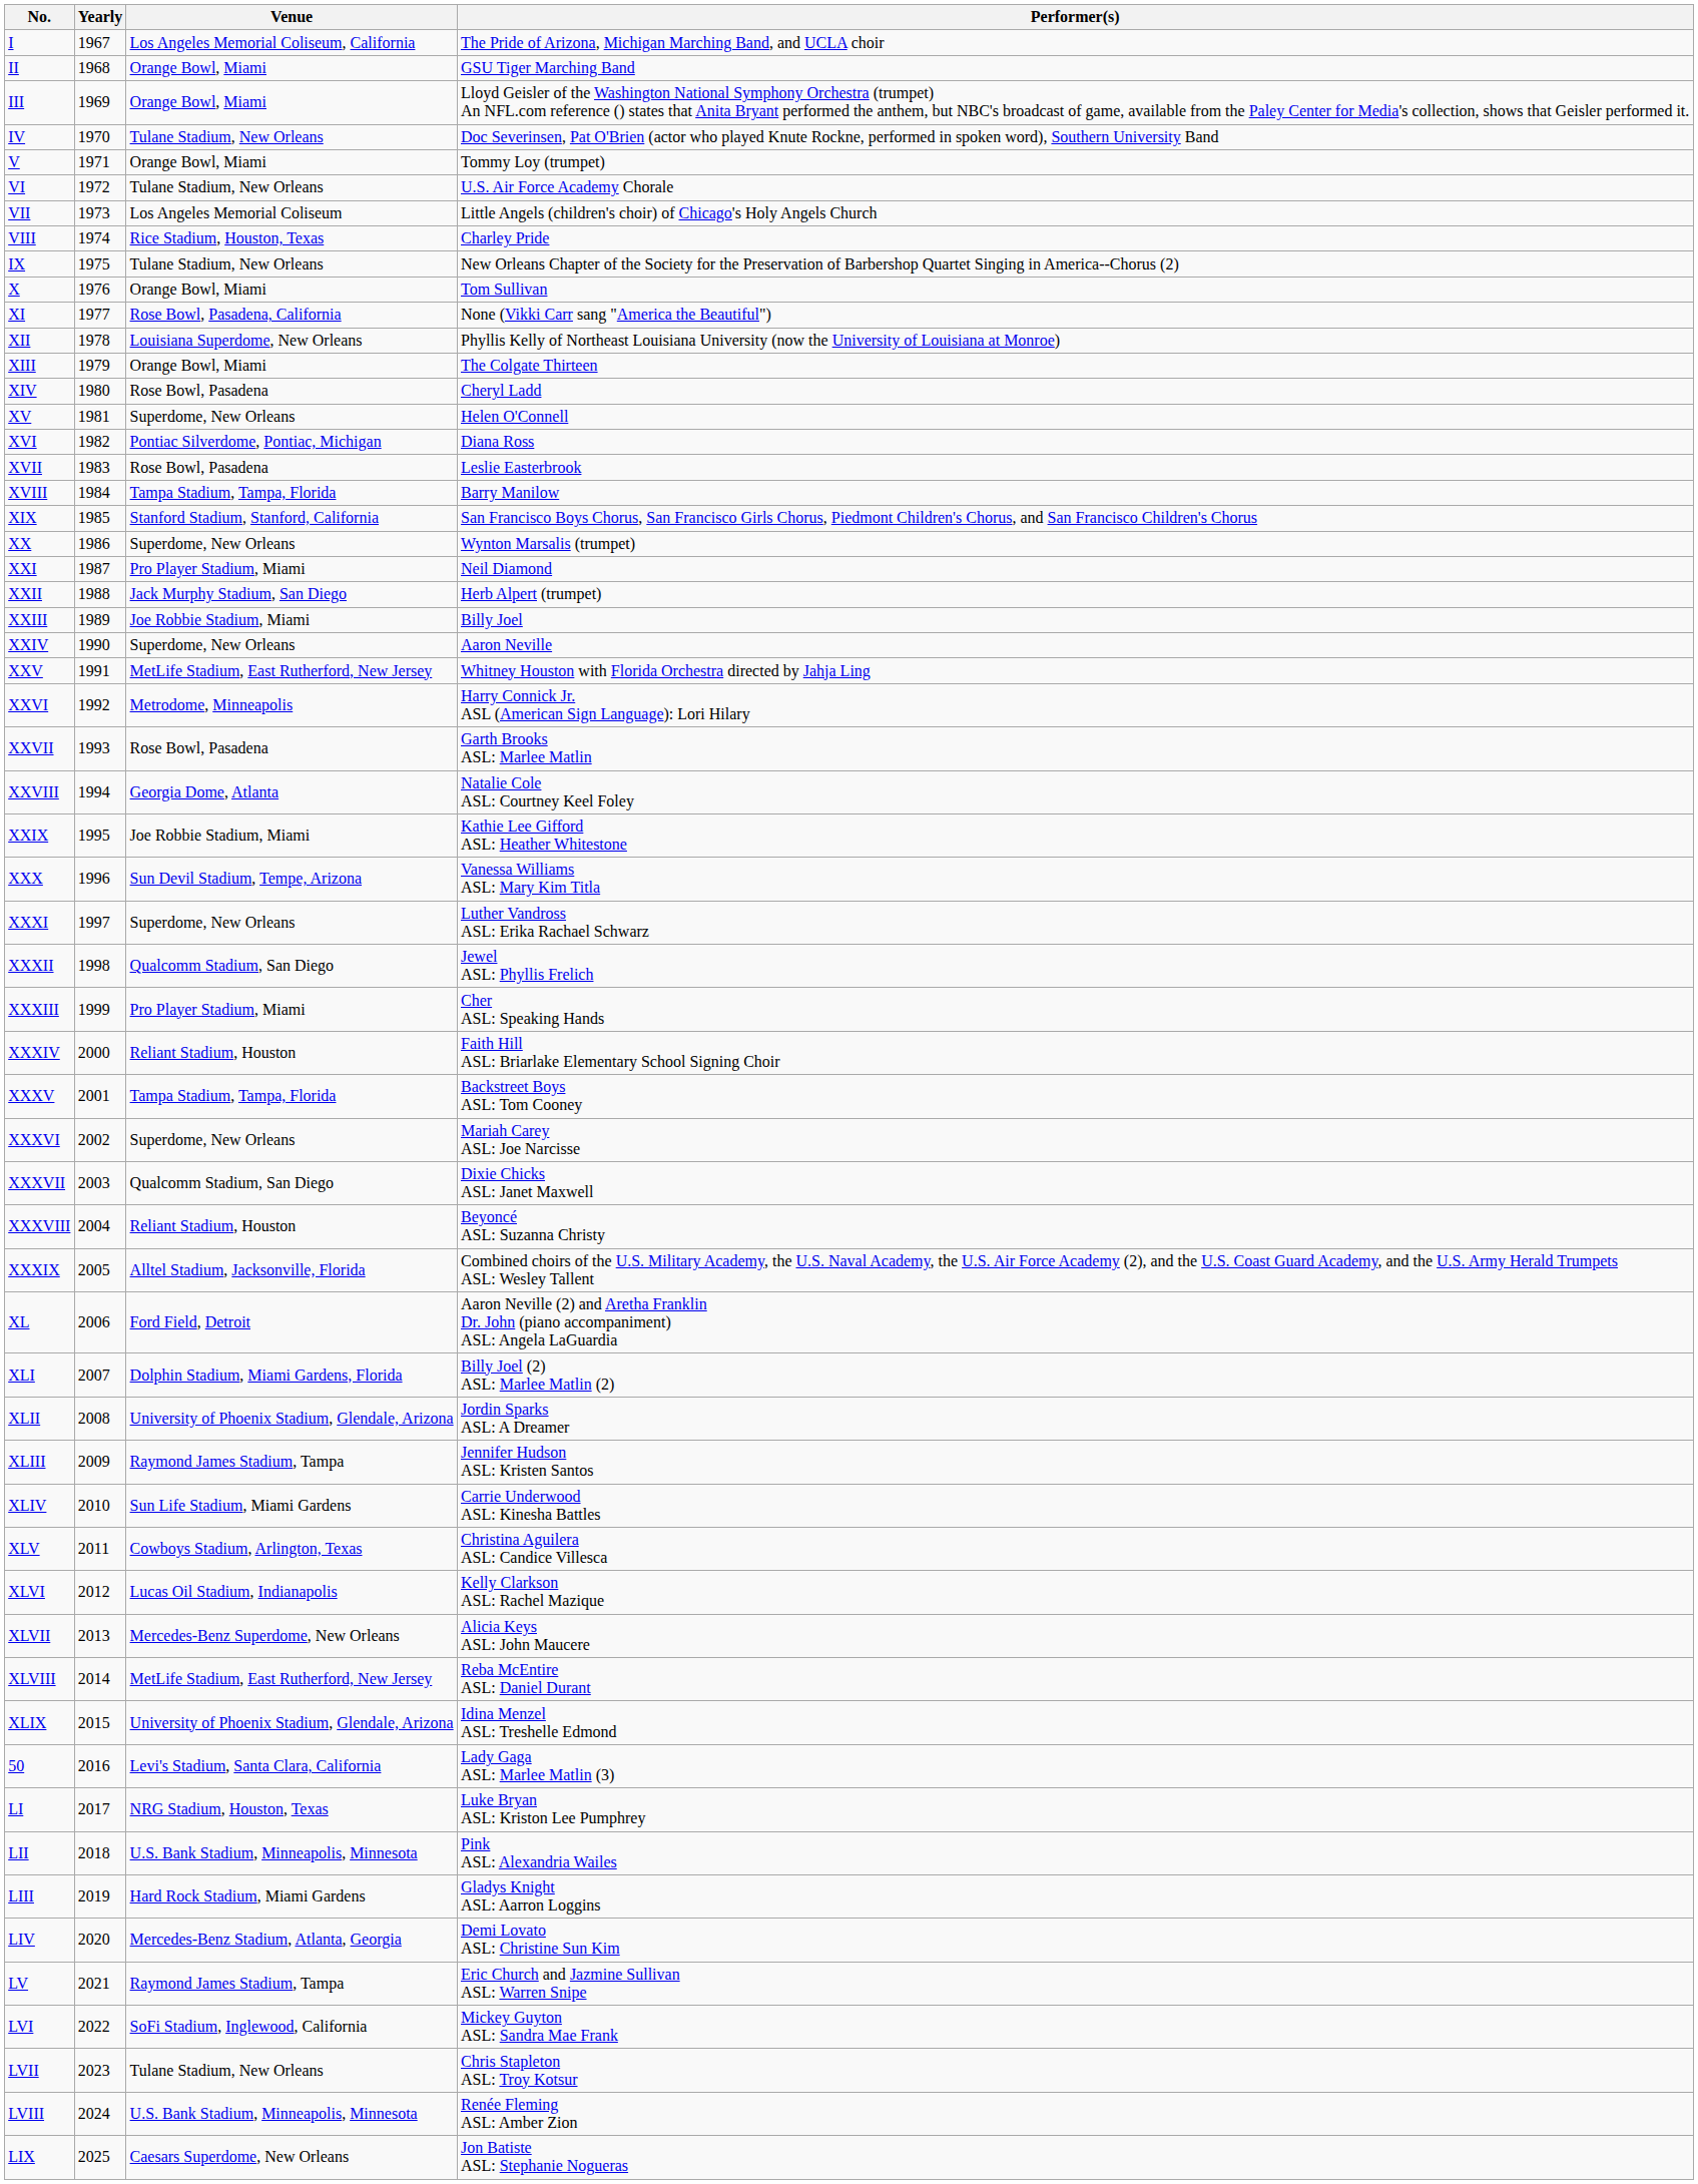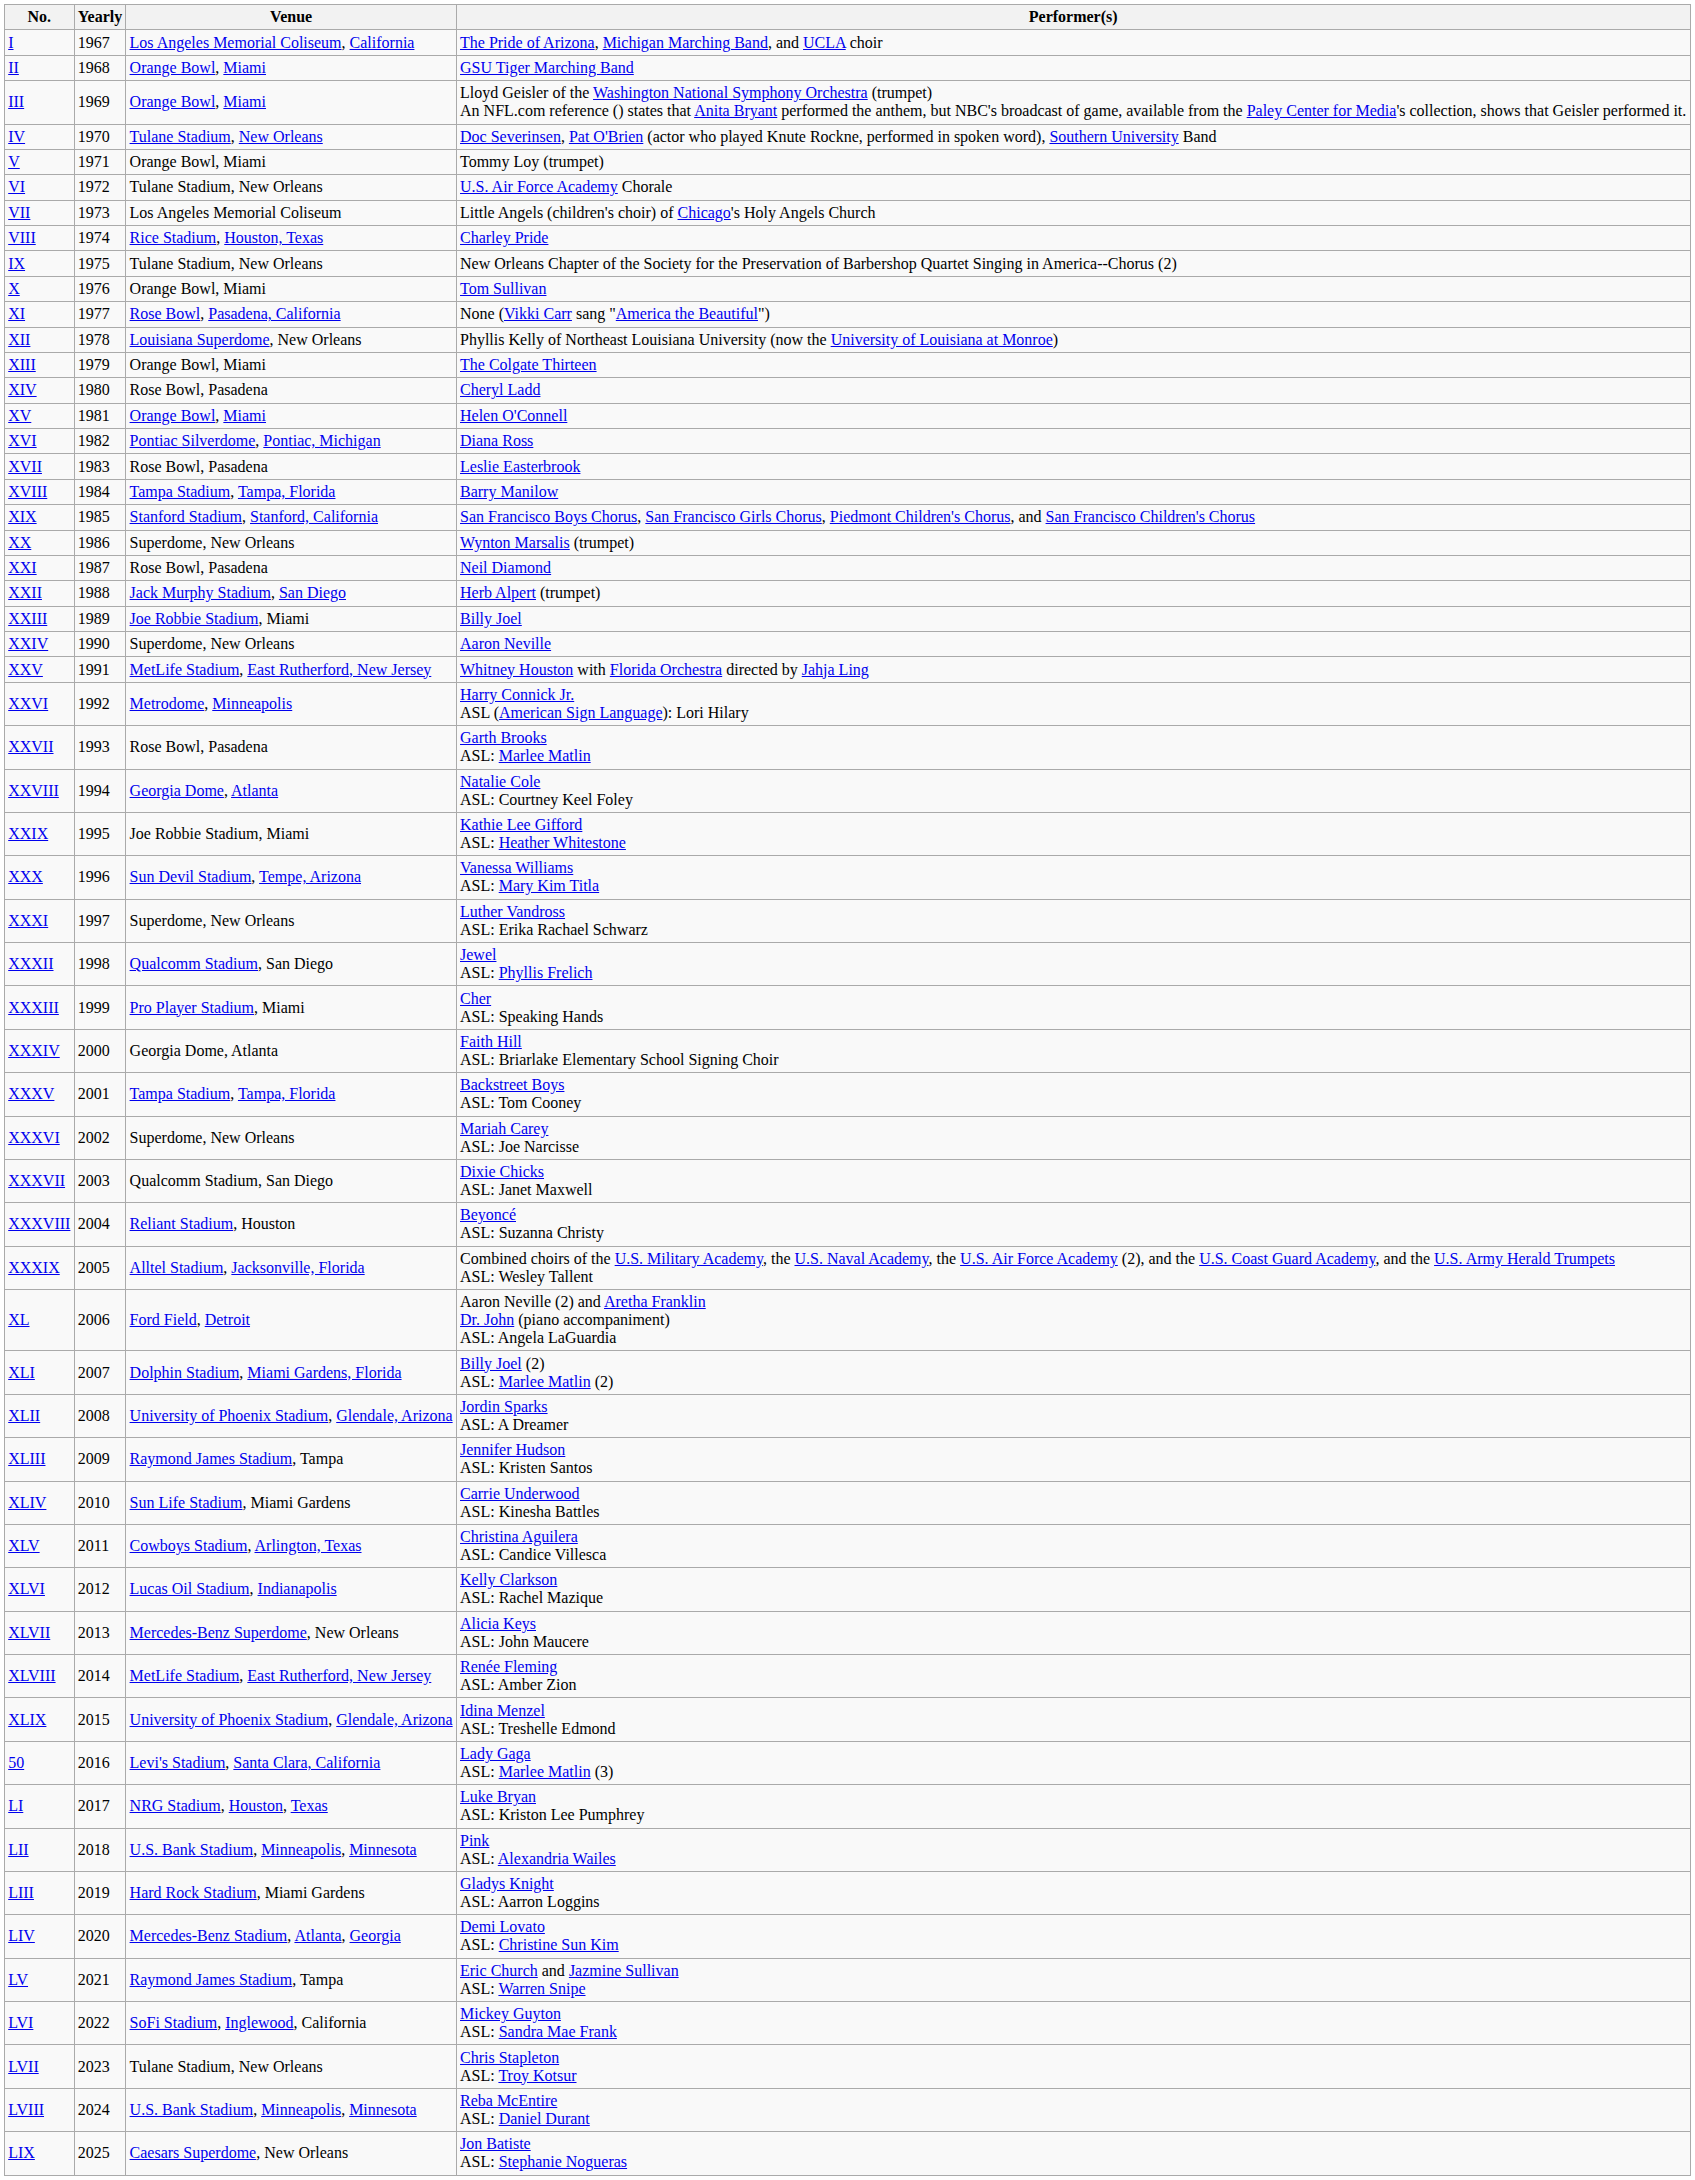XV | Venue: Superdome, New Orleans -> Orange Bowl, Miami
XXI | Venue: Pro Player Stadium, Miami -> Rose Bowl, Pasadena
XXXIV | Venue: Reliant Stadium, Houston -> Georgia Dome, Atlanta
XLVIII | Performer(s): Reba McEntire ASL: Daniel Durant -> Renée Fleming ASL: Amber Zion
LVIII | Performer(s): Renée Fleming ASL: Amber Zion -> Reba McEntire ASL: Daniel Durant
